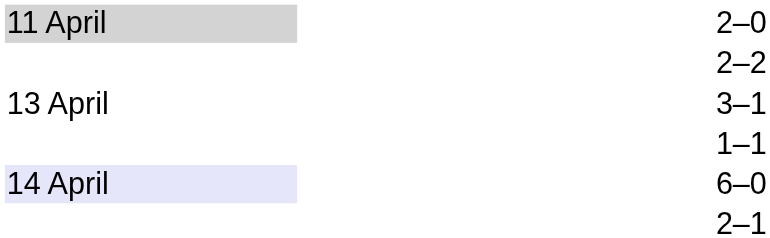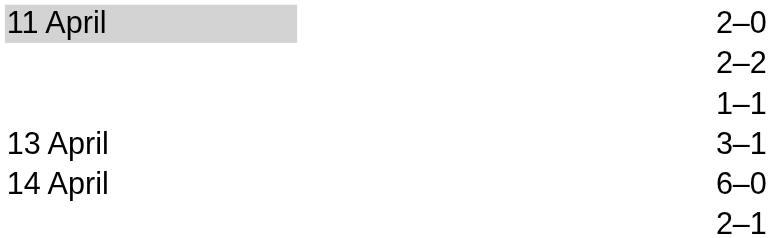rows swapped: 3–1 <-> 1–1
6–0 | column 1: lavender background -> no background
